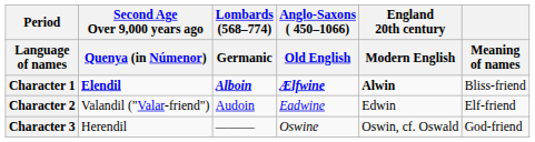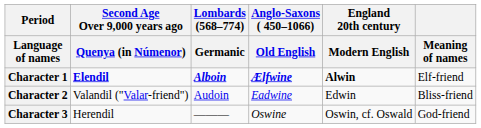Character 1 | Meaning of names: Bliss-friend -> Elf-friend
Character 2 | Meaning of names: Elf-friend -> Bliss-friend
